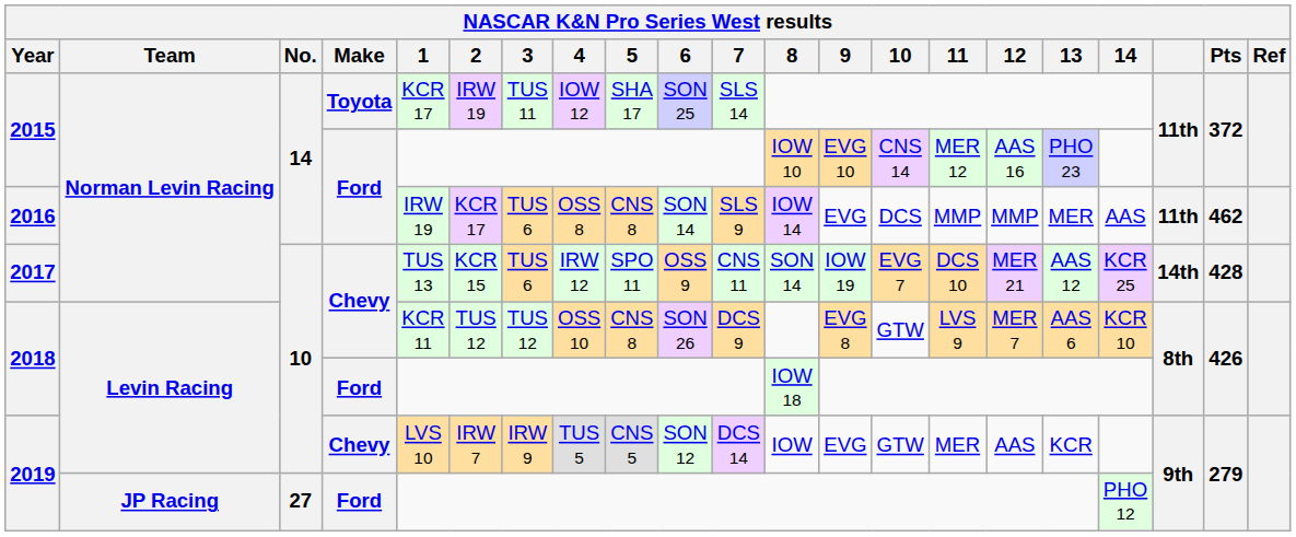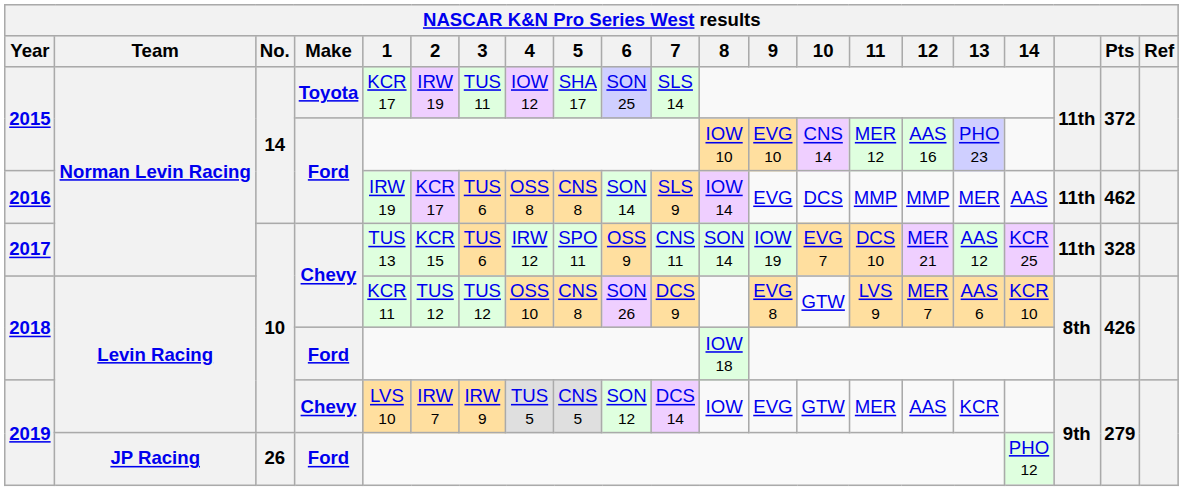2017 | column 19: 14th -> 11th
2017 | Pts: 428 -> 328
2019 / Ford | No.: 27 -> 26
